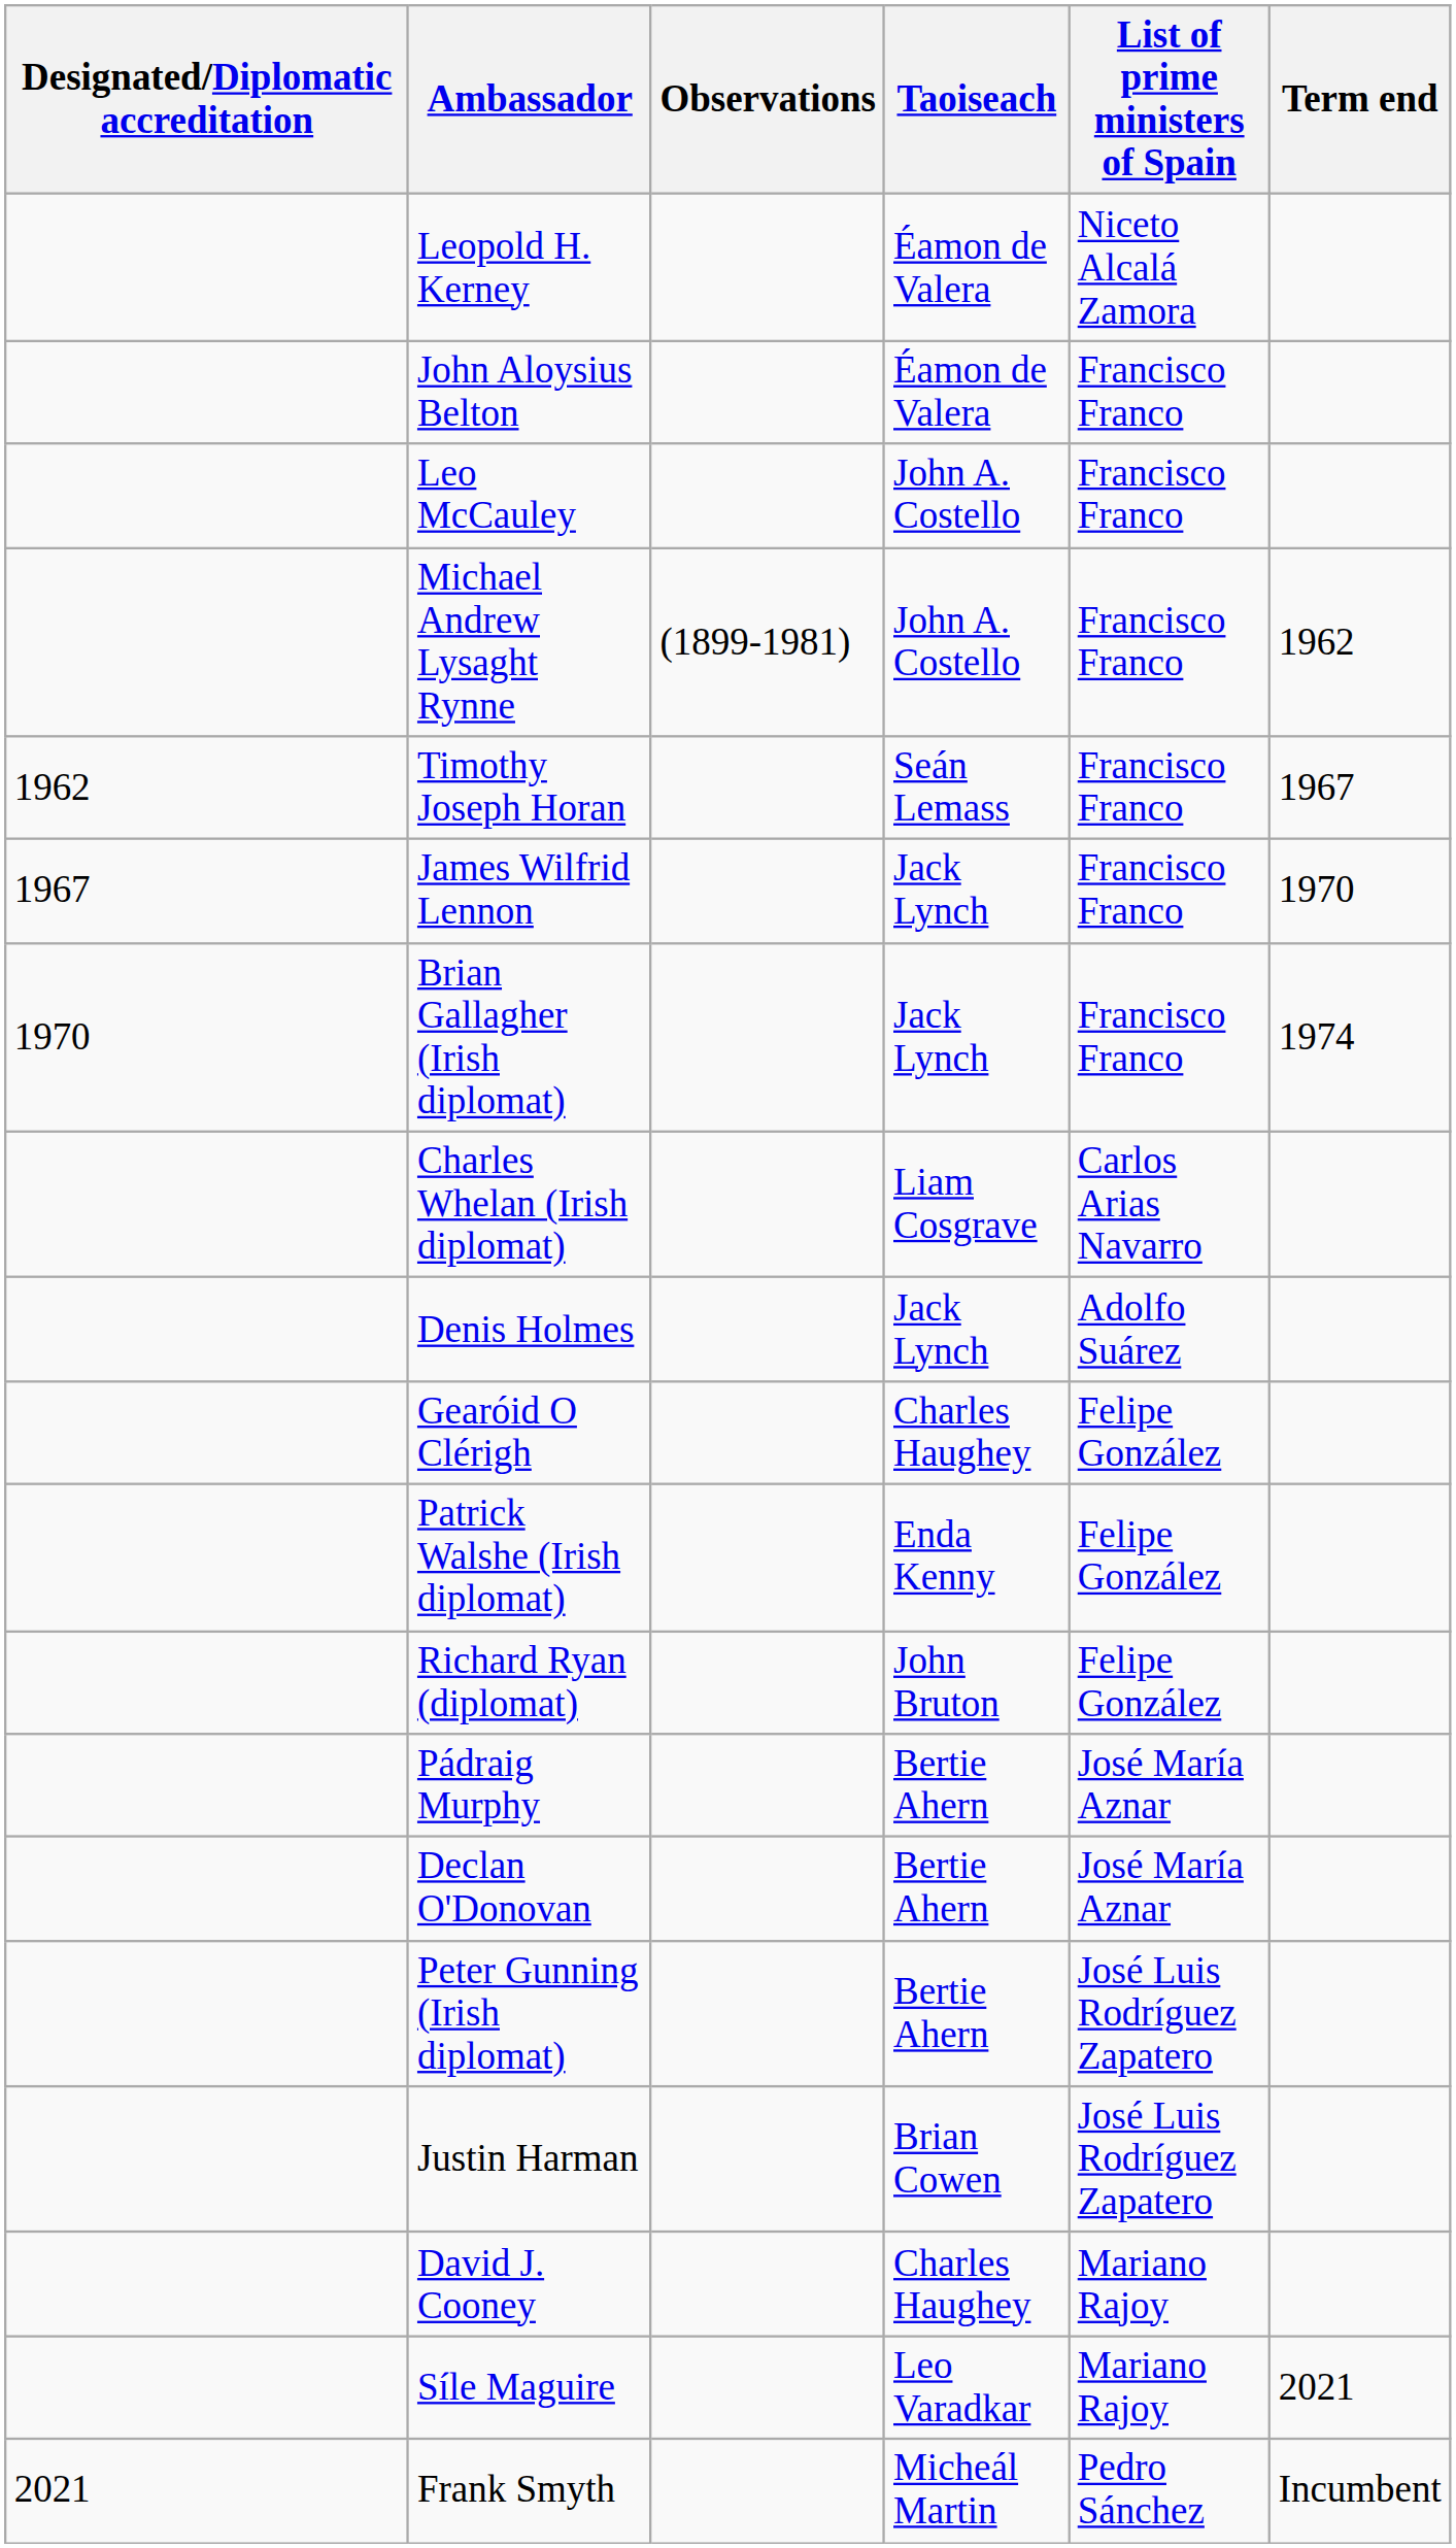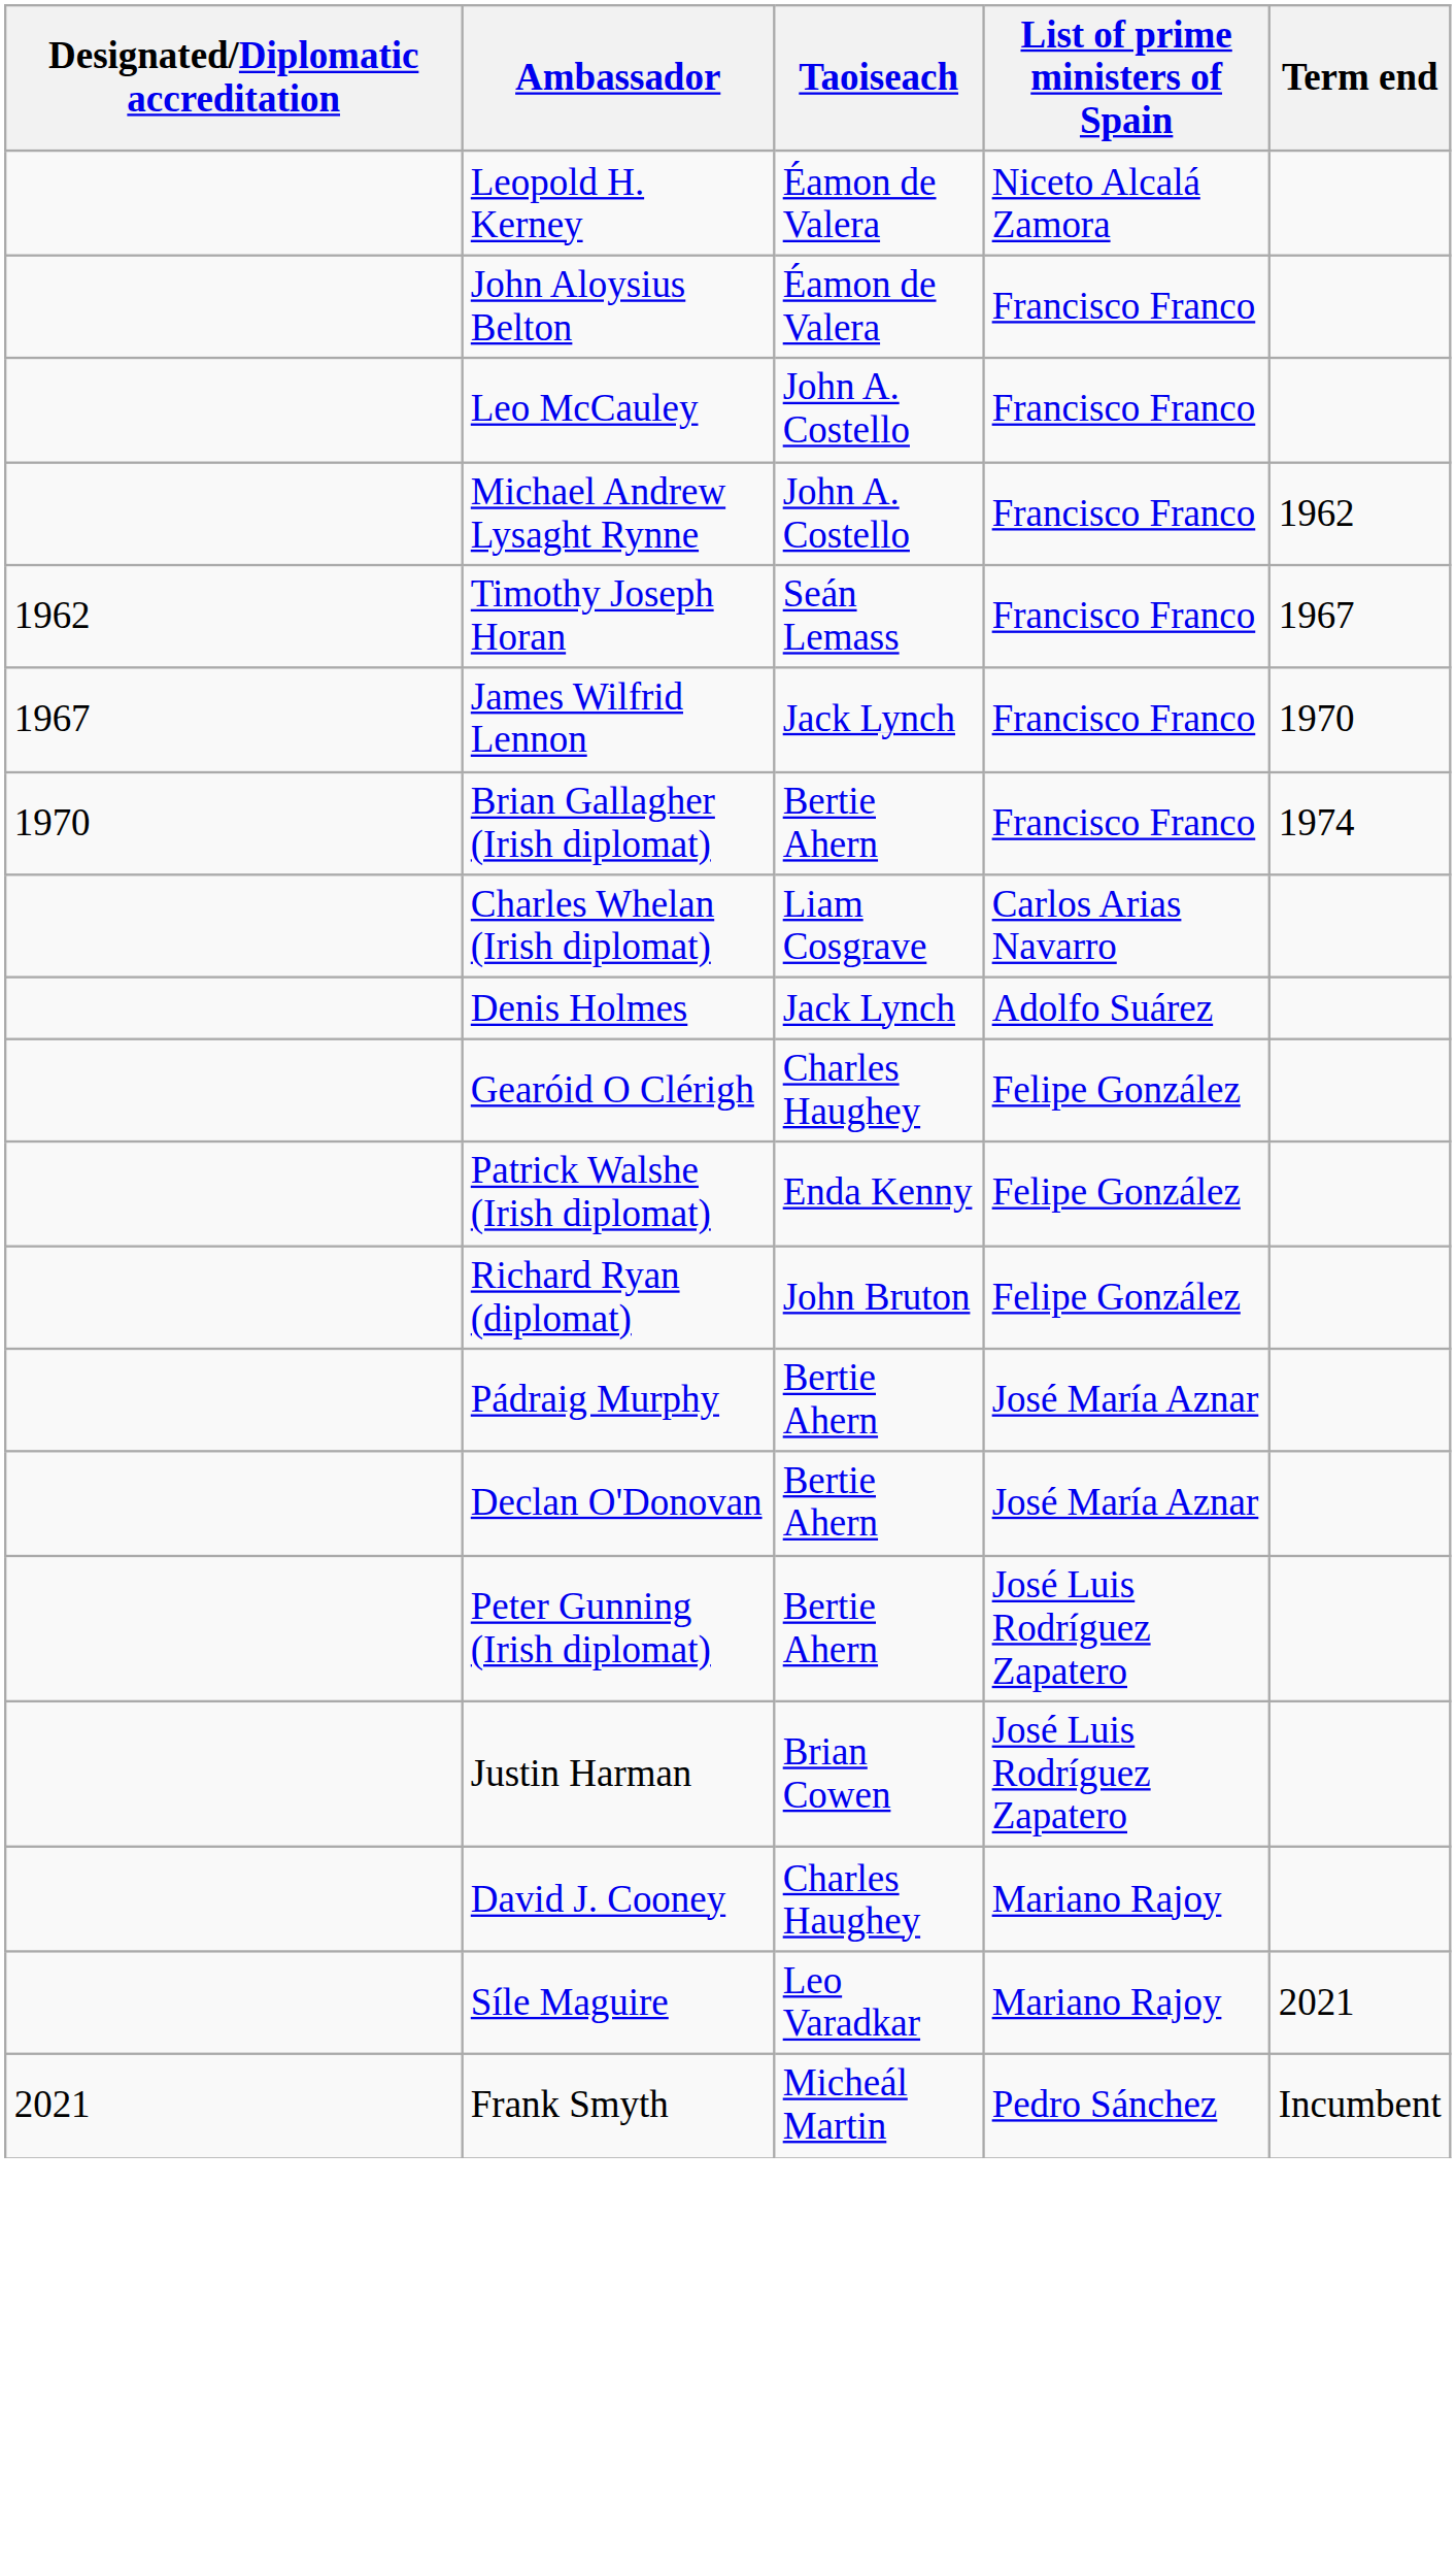- column: Observations | (1899-1981)
Brian Gallagher (Irish diplomat) | Taoiseach: Jack Lynch -> Bertie Ahern
